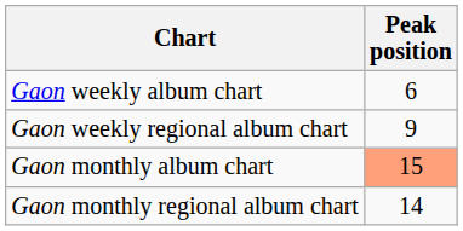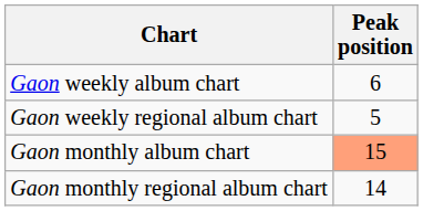Gaon weekly regional album chart | Peak position: 9 -> 5
